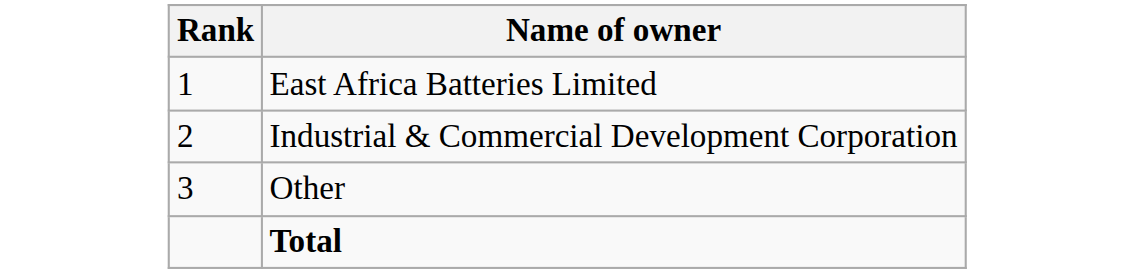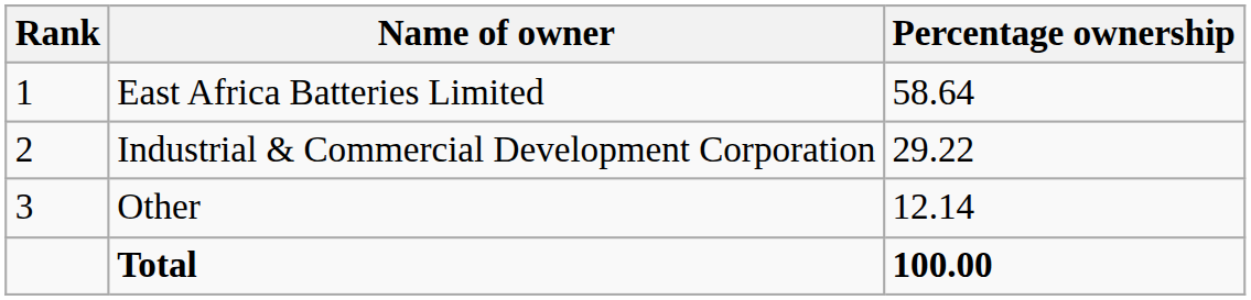+ column: Percentage ownership | 58.64 | 29.22 | 12.14 | 100.00
